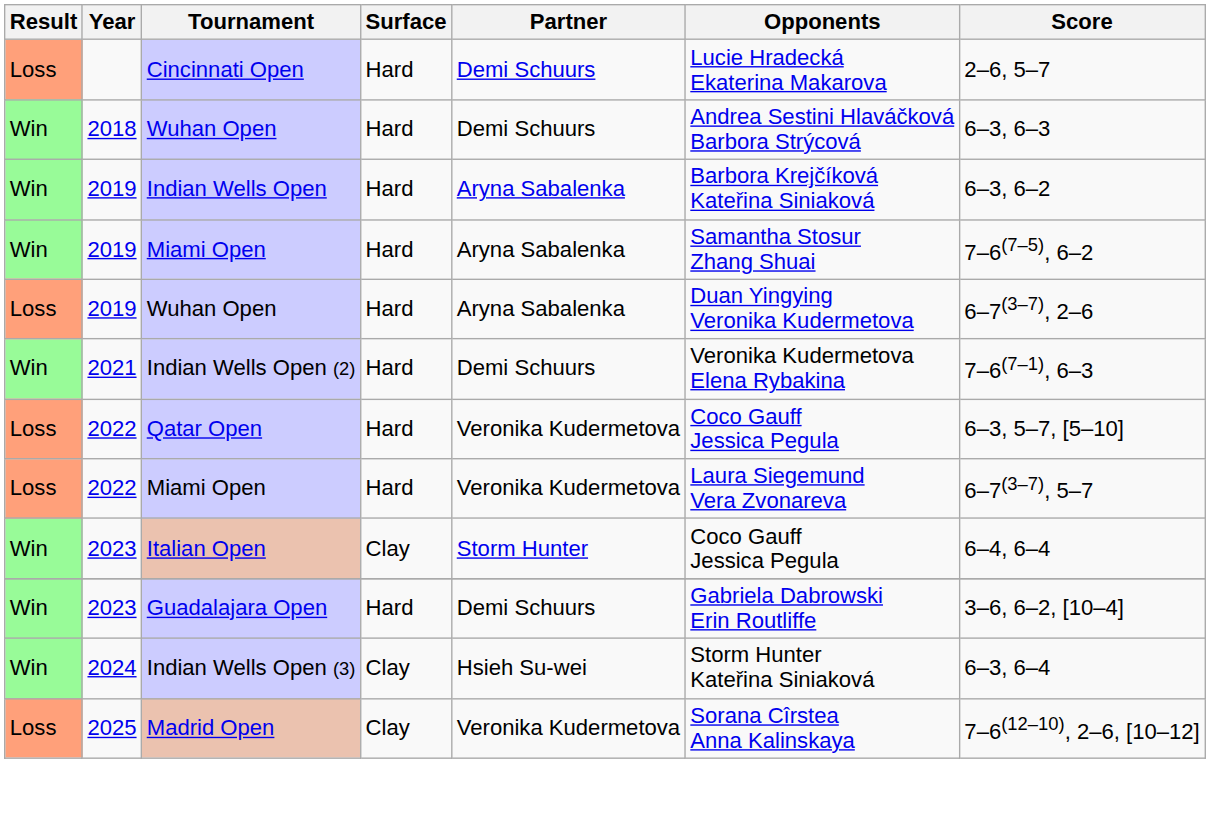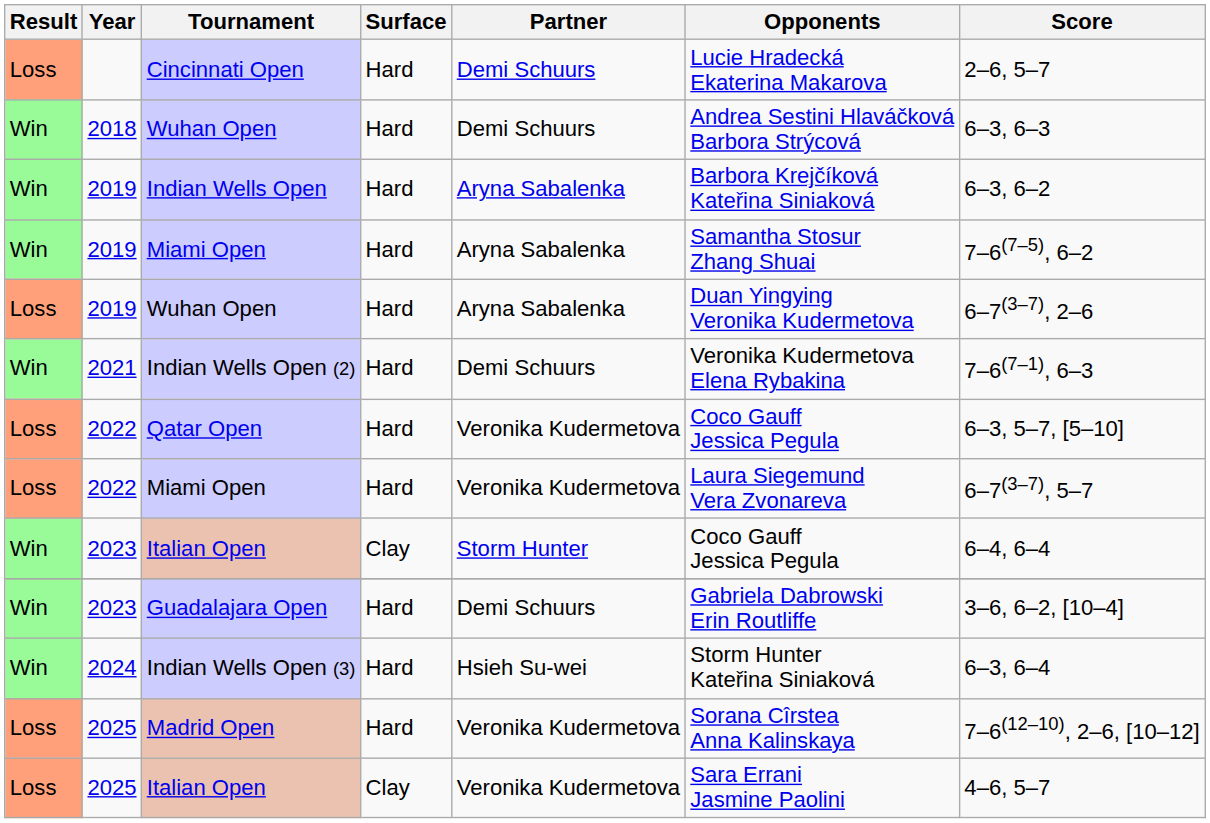Indian Wells Open (3) | Surface: Clay -> Hard
Madrid Open | Surface: Clay -> Hard
+ row: Loss | 2025 | Italian Open | Clay | Veronika Kudermetova | Sara Errani Jasmine Paolini | 4–6, 5–7
